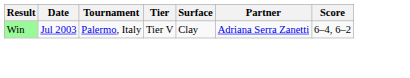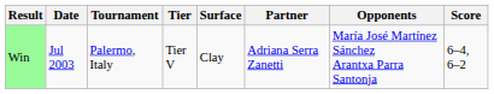+ column: Opponents | María José Martínez Sánchez Arantxa Parra Santonja
